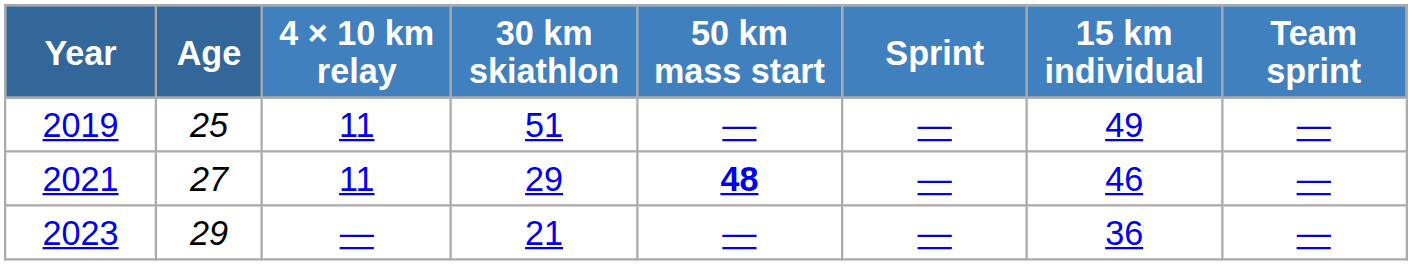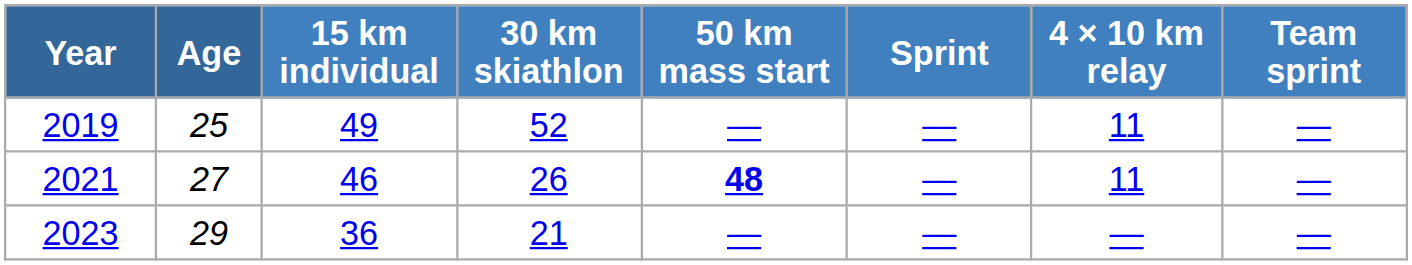columns swapped: 15 km individual <-> 4 × 10 km relay
2019 | 30 km skiathlon: 51 -> 52
2021 | 30 km skiathlon: 29 -> 26
